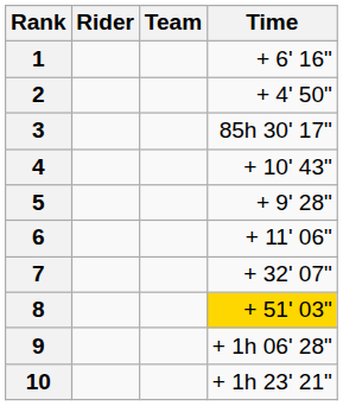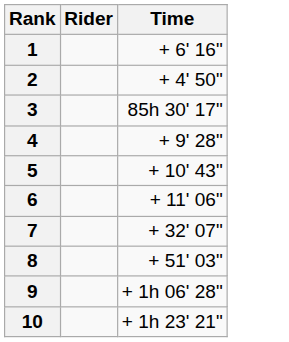- column: Team
4 | Time: + 10' 43" -> + 9' 28"
5 | Time: + 9' 28" -> + 10' 43"
8 | Time: gold background -> no background
